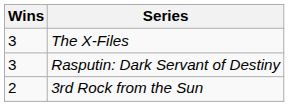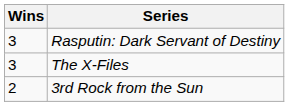rows swapped: The X-Files <-> Rasputin: Dark Servant of Destiny
